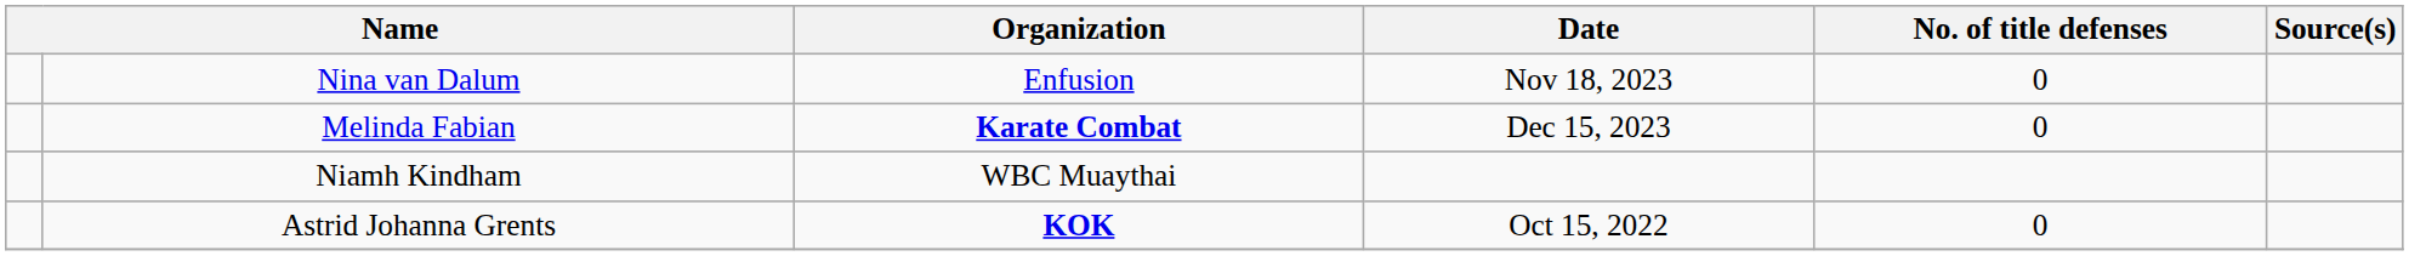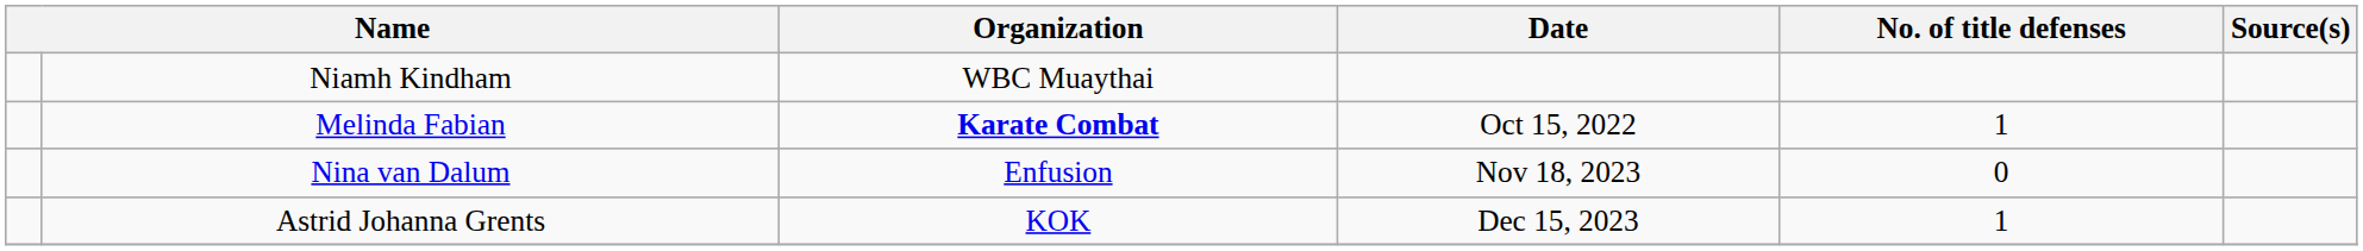rows swapped: Niamh Kindham <-> Nina van Dalum
Melinda Fabian | Date: Dec 15, 2023 -> Oct 15, 2022
Melinda Fabian | No. of title defenses: 0 -> 1
Astrid Johanna Grents | Organization: bold -> normal
Astrid Johanna Grents | Date: Oct 15, 2022 -> Dec 15, 2023
Astrid Johanna Grents | No. of title defenses: 0 -> 1
